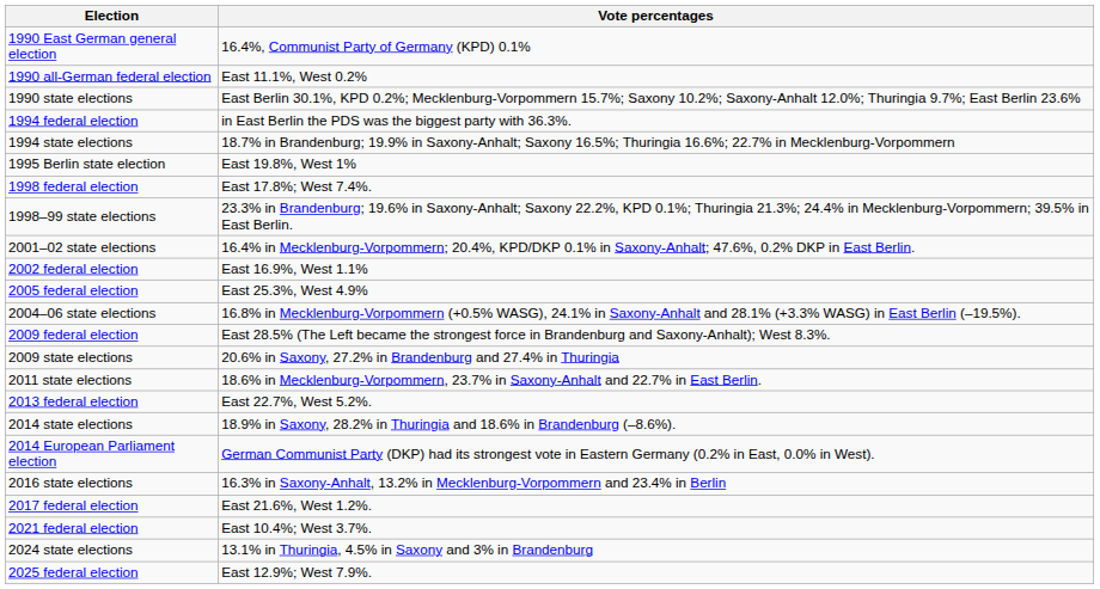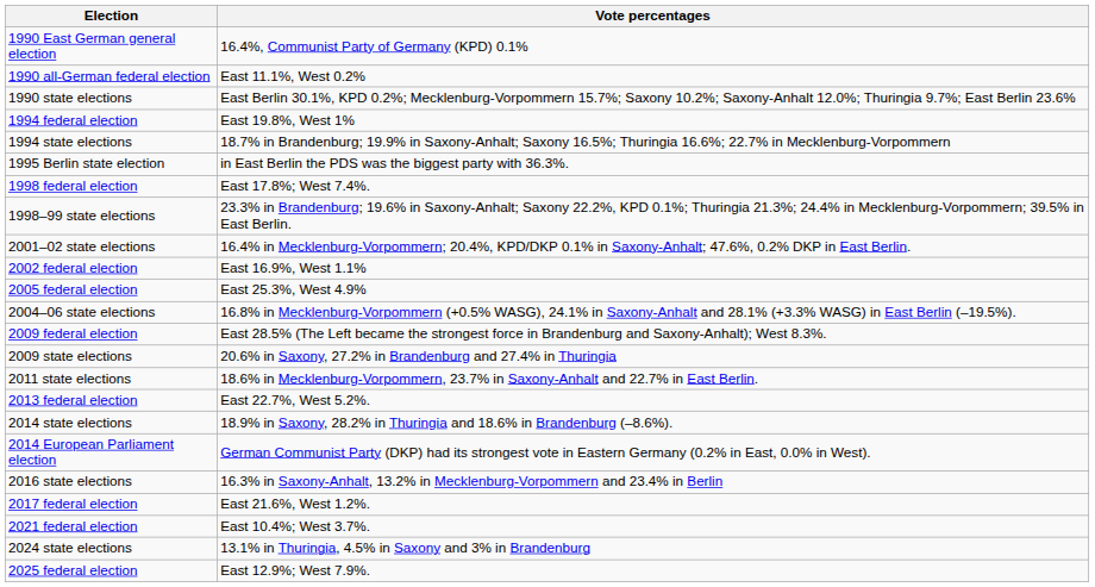1994 federal election | Vote percentages: in East Berlin the PDS was the biggest party with 36.3%. -> East 19.8%, West 1%
1995 Berlin state election | Vote percentages: East 19.8%, West 1% -> in East Berlin the PDS was the biggest party with 36.3%.
